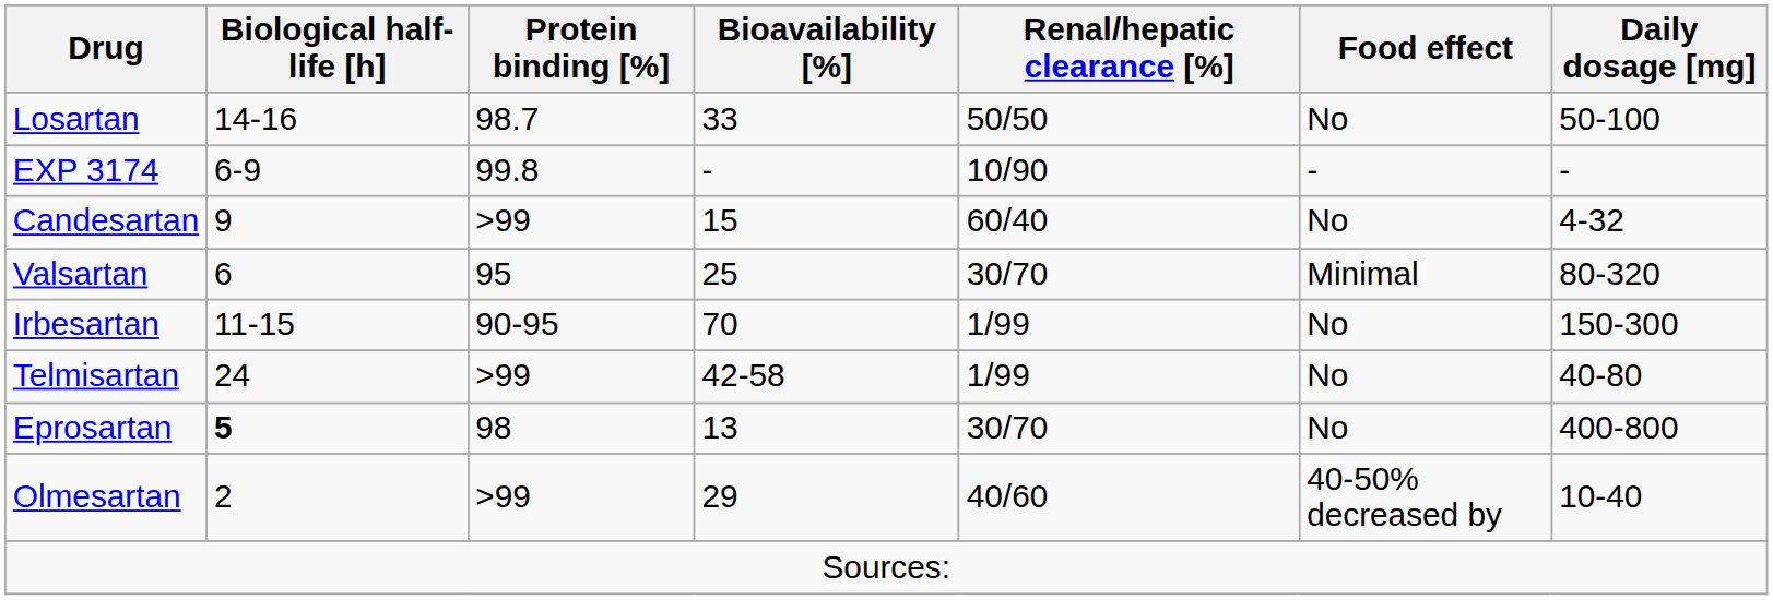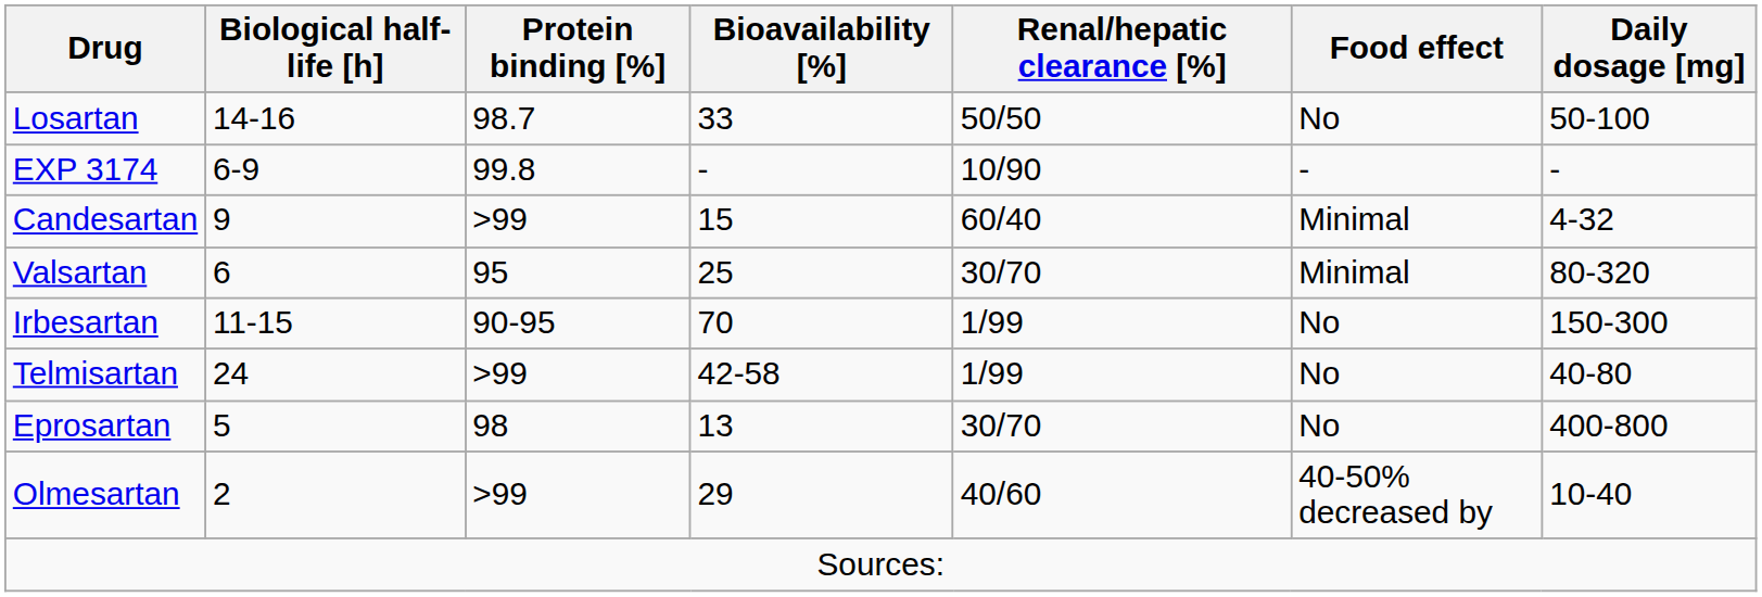Candesartan | Food effect: No -> Minimal
Eprosartan | Biological half-life [h]: bold -> normal
